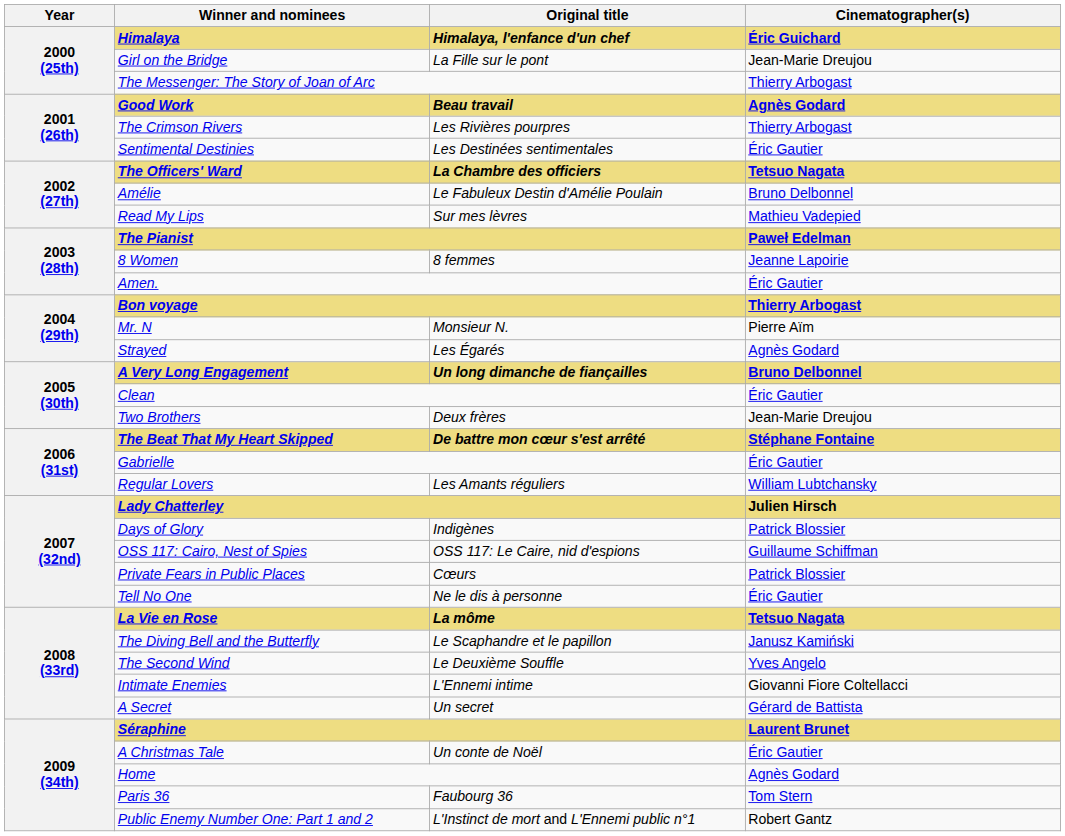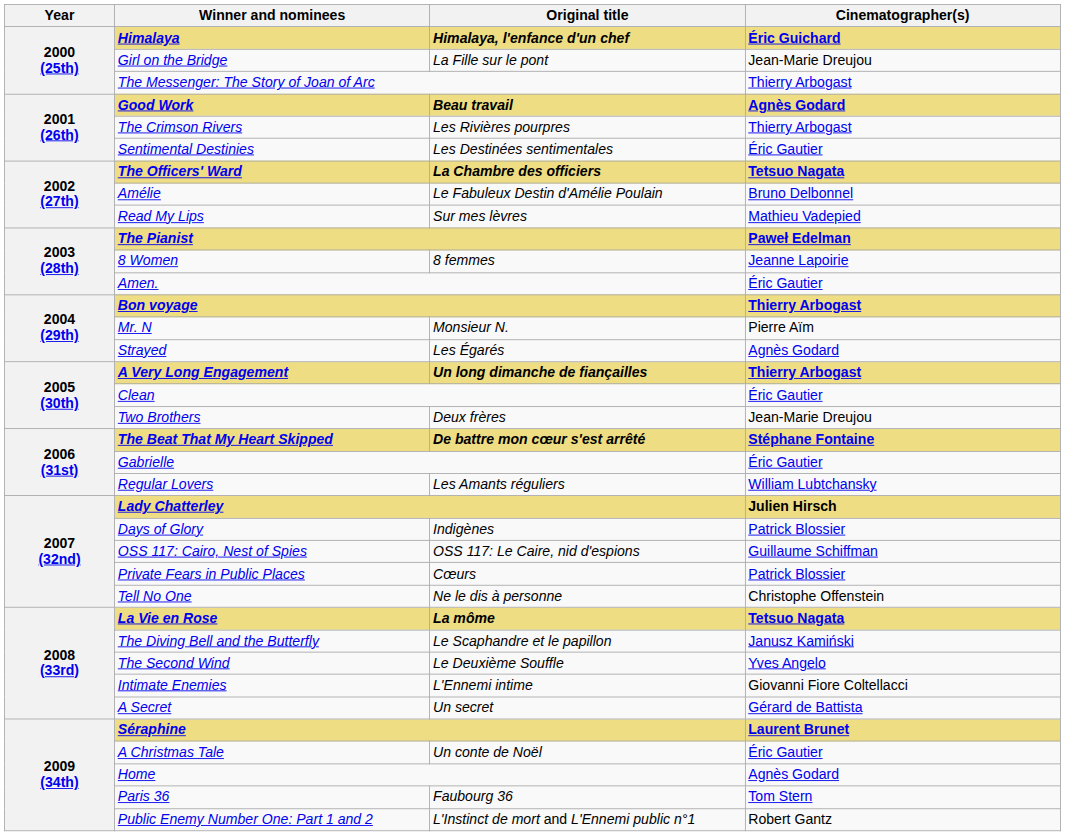A Very Long Engagement | Cinematographer(s): Bruno Delbonnel -> Thierry Arbogast
Tell No One | Cinematographer(s): Éric Gautier -> Christophe Offenstein
